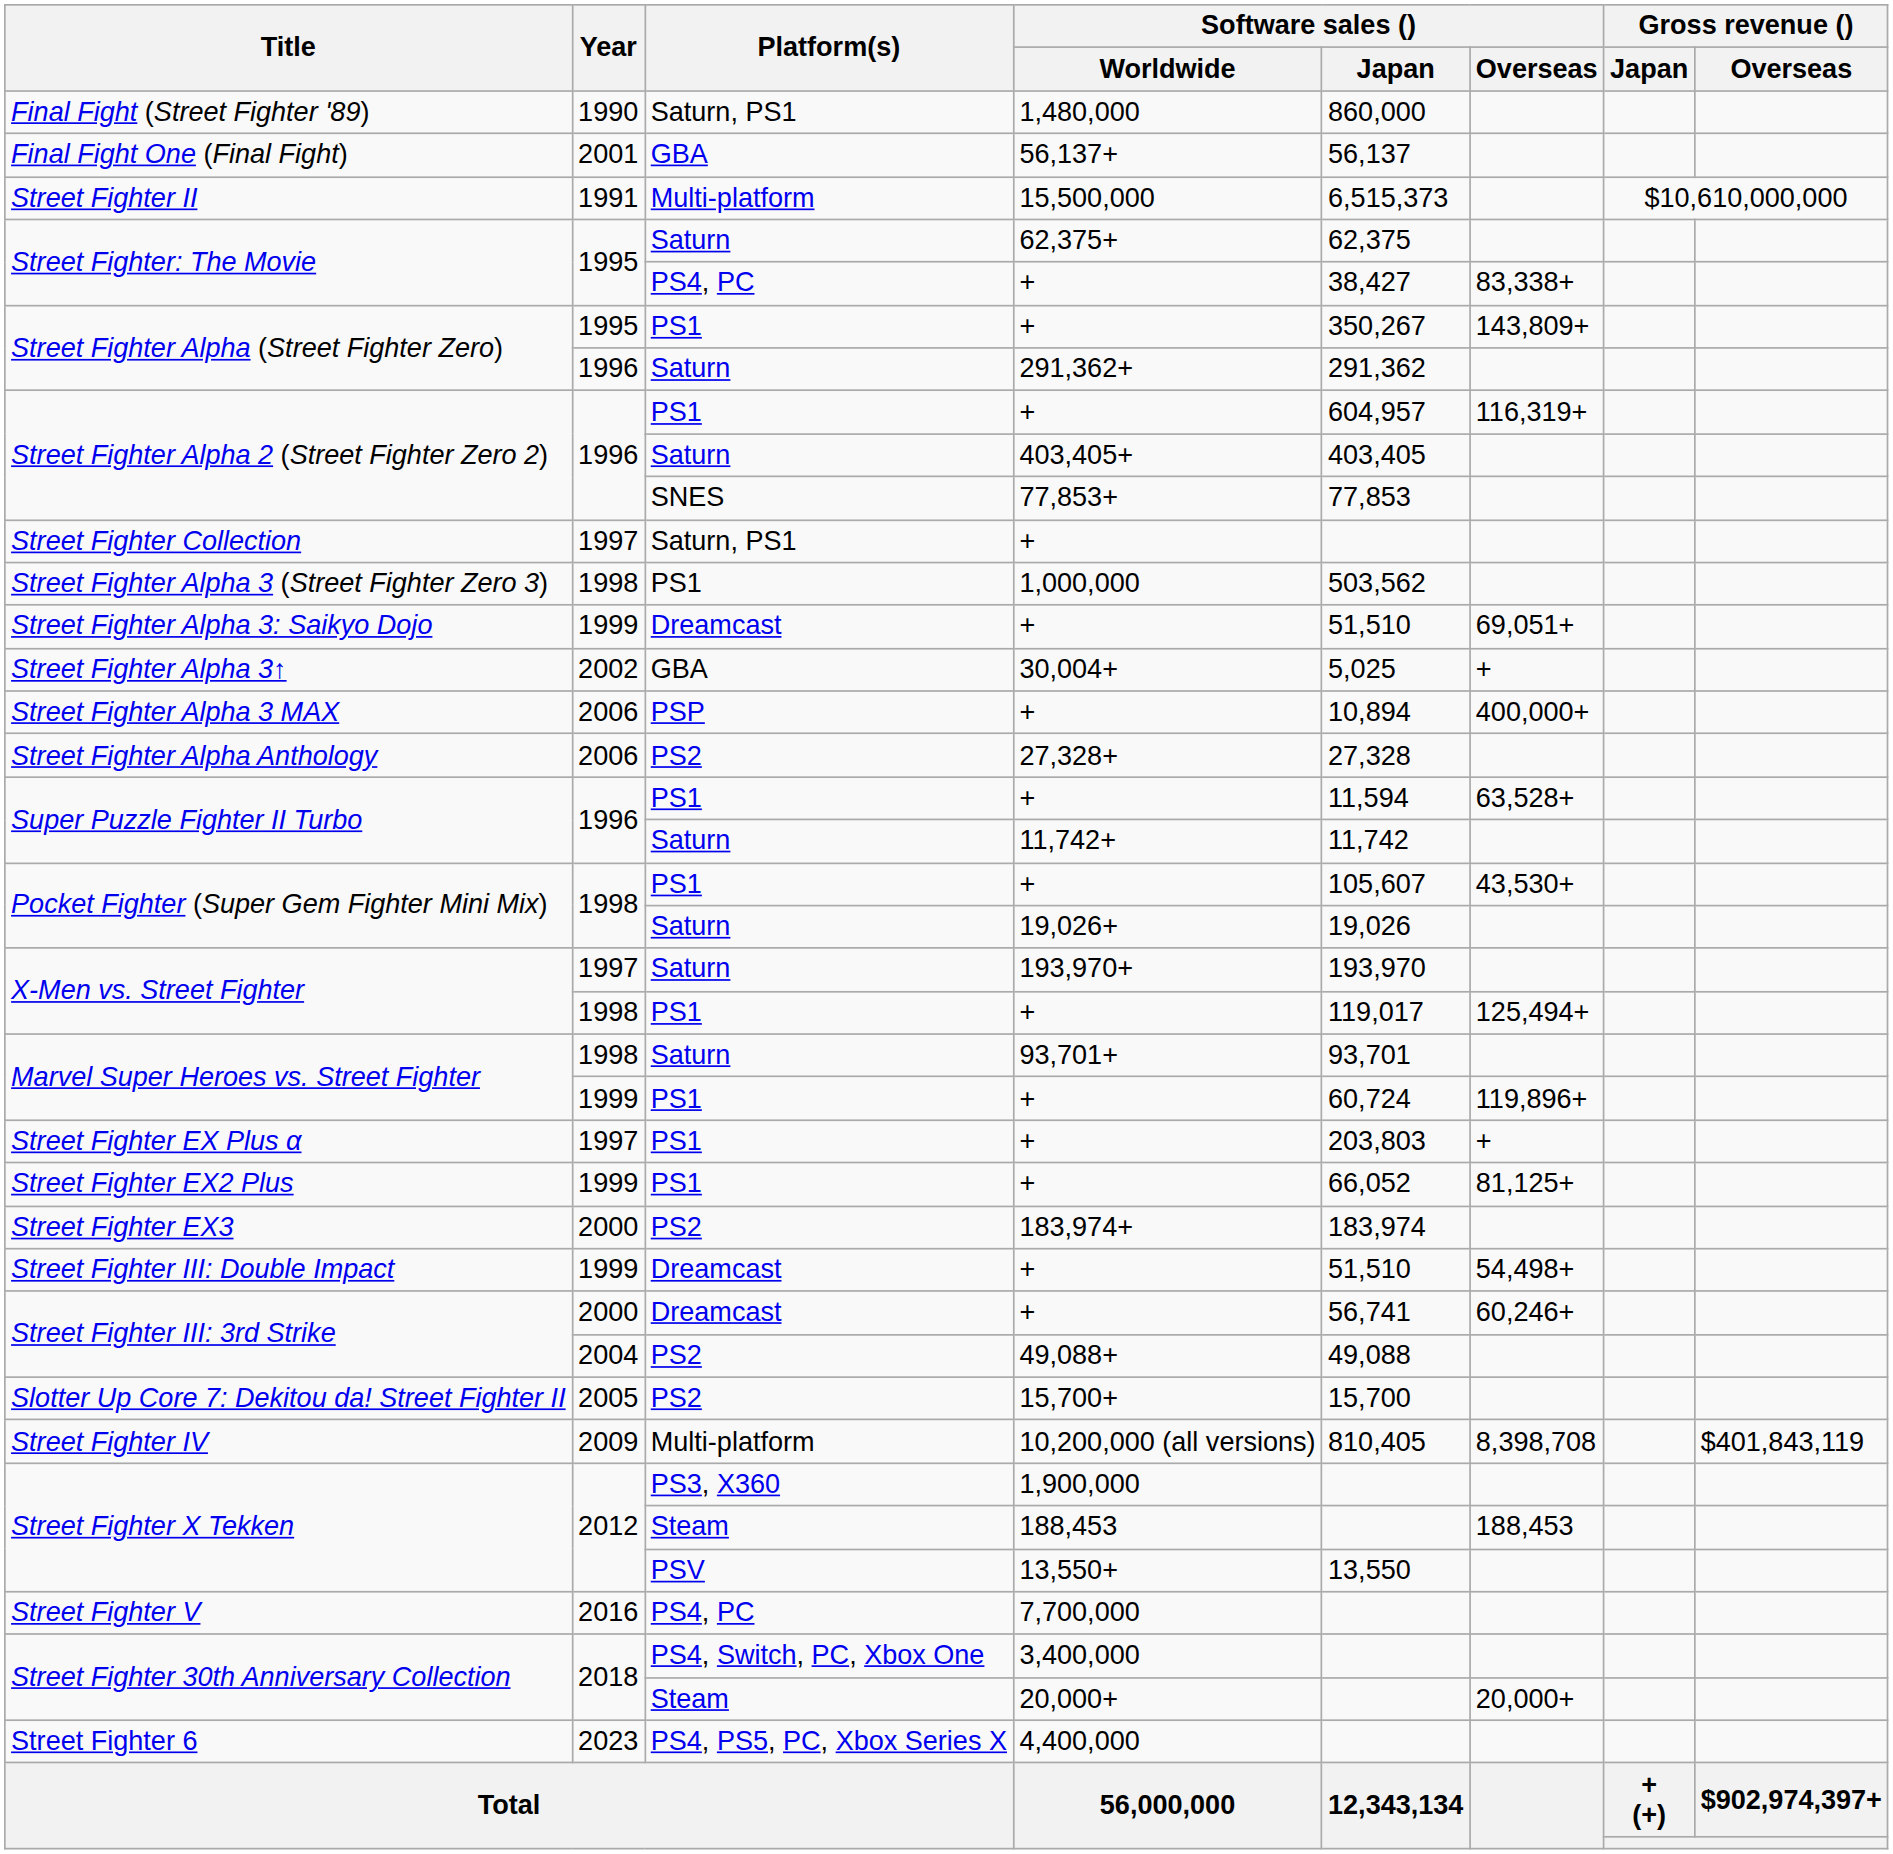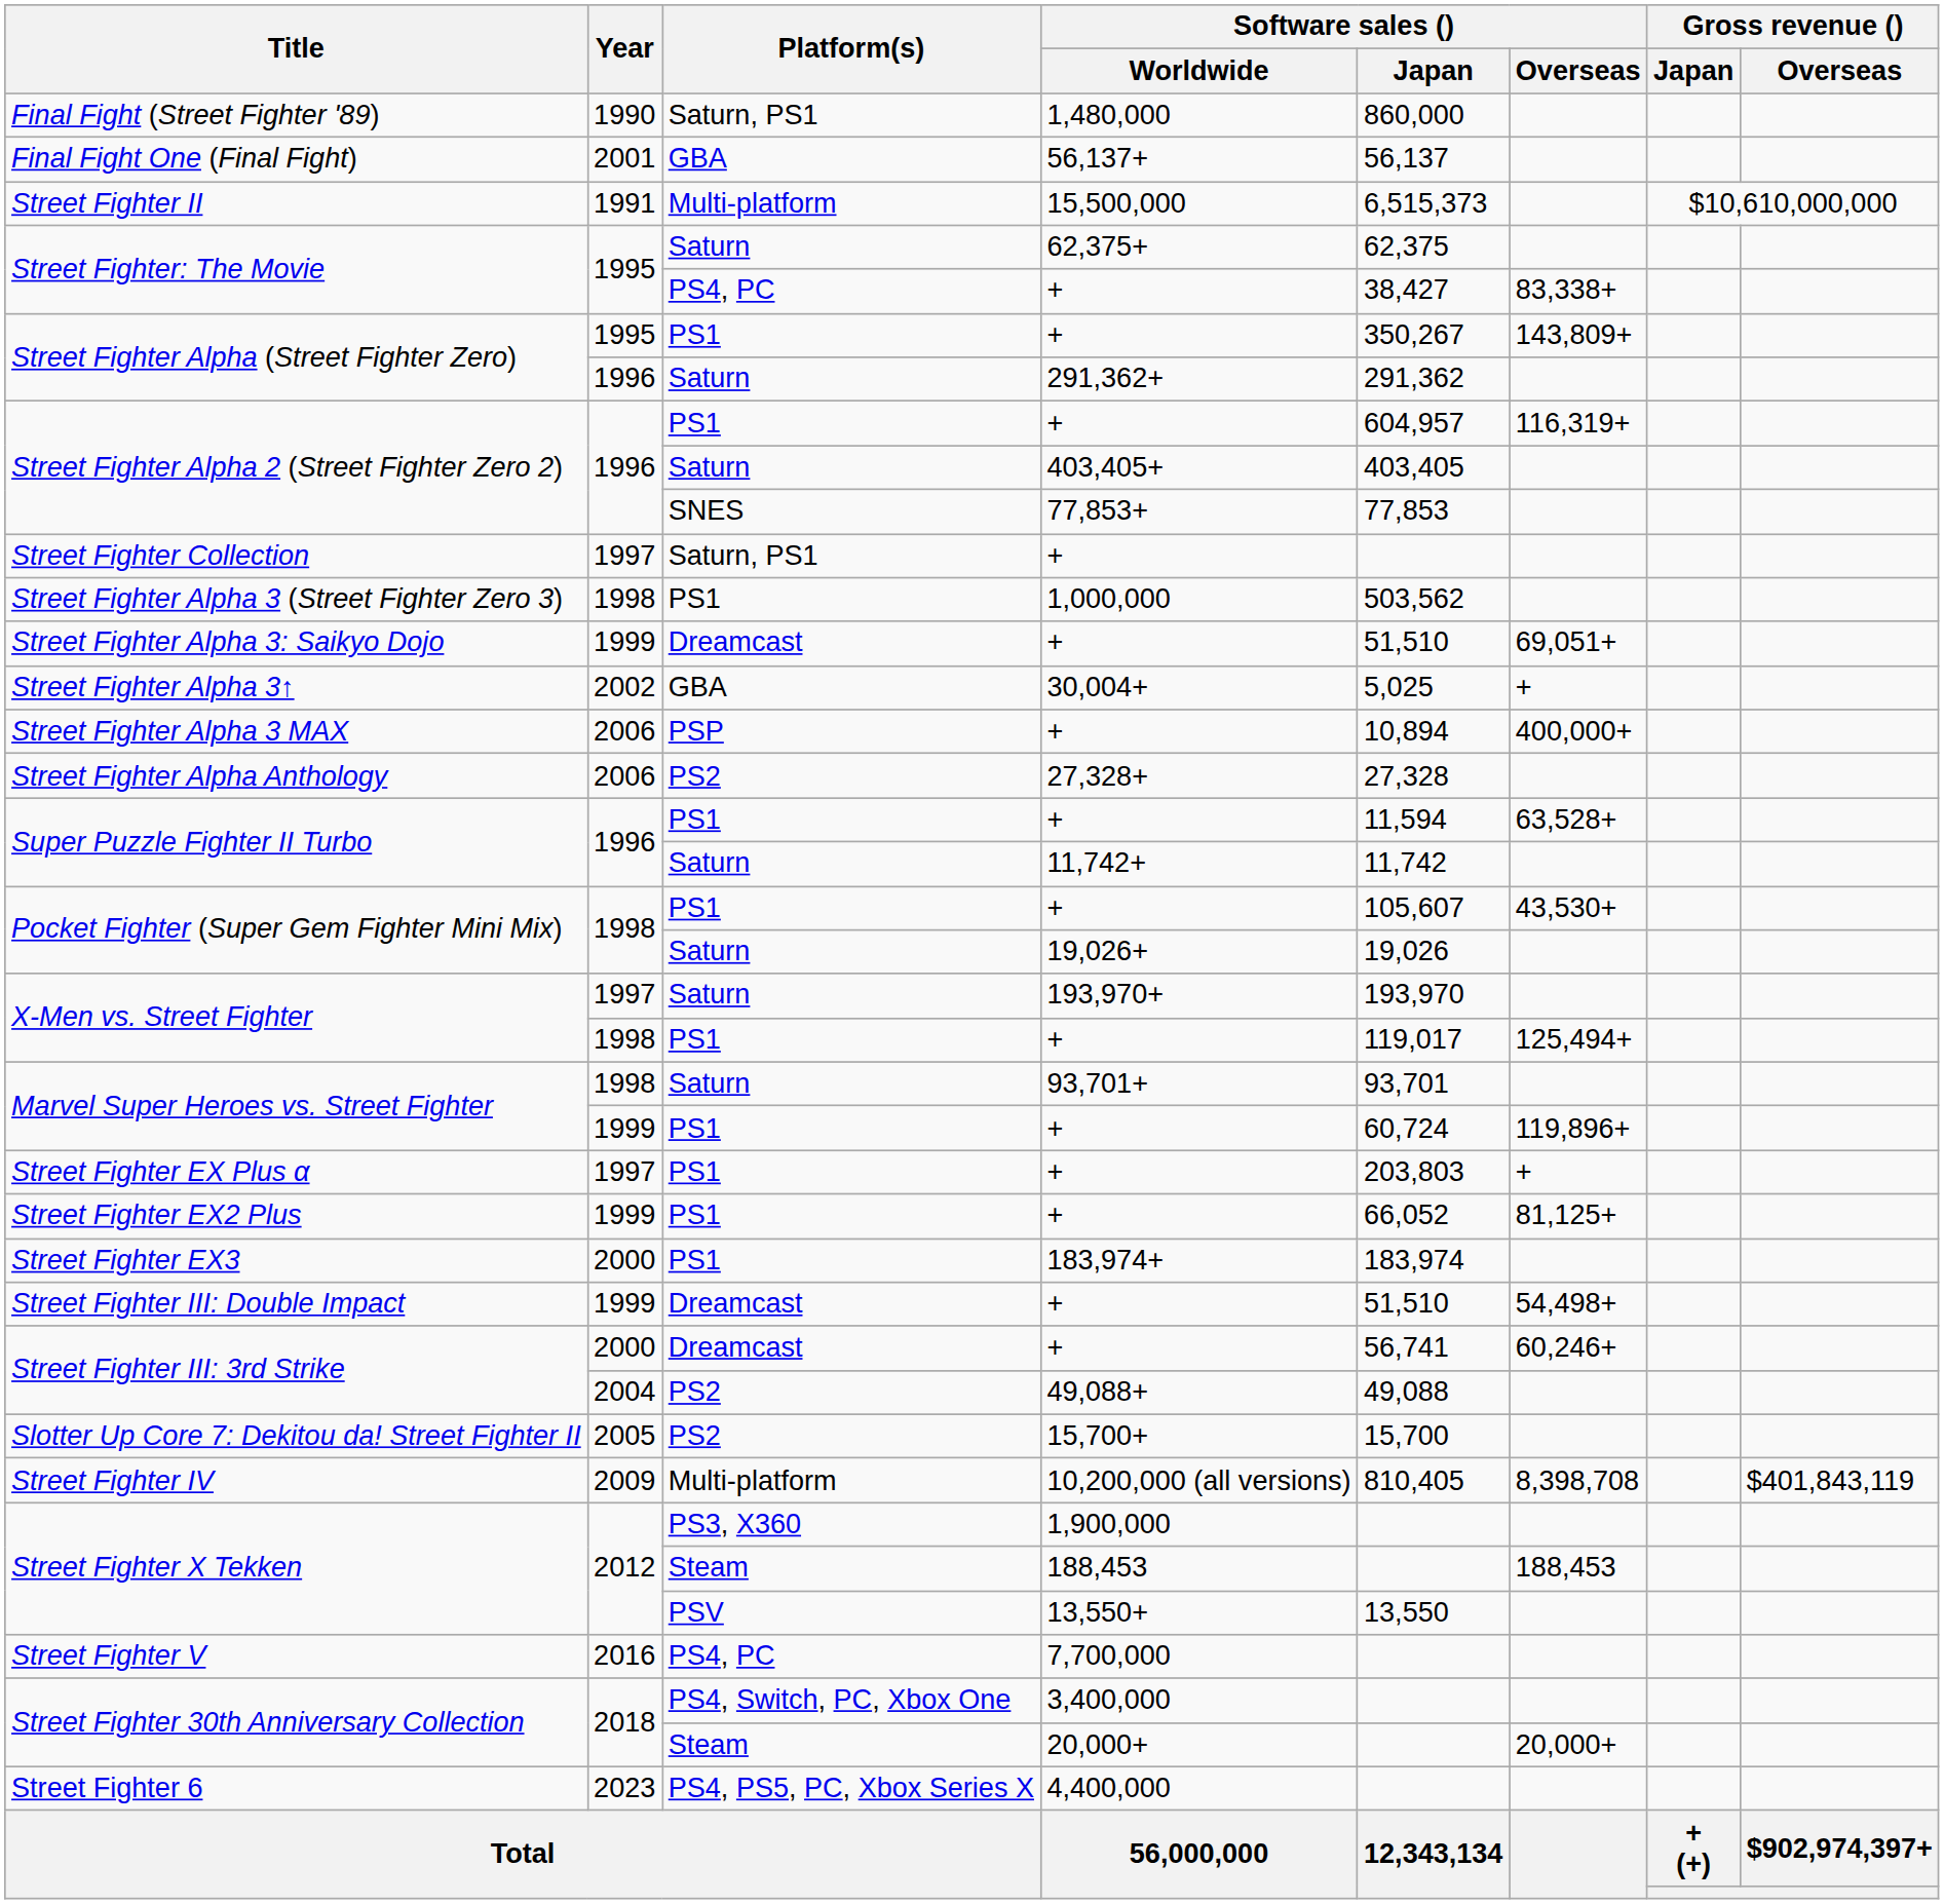Street Fighter EX3 | Platform(s): PS2 -> PS1
